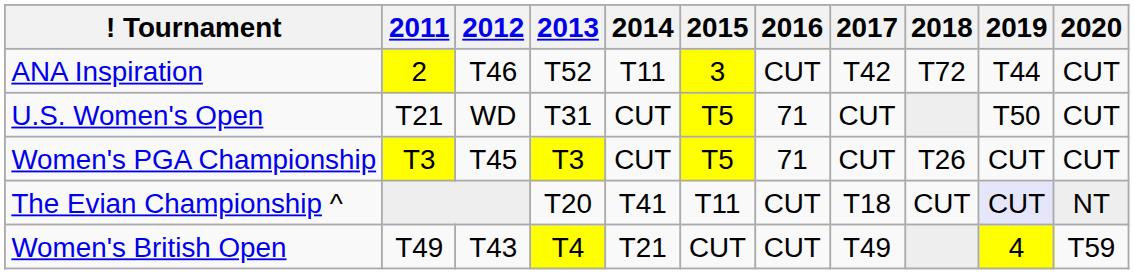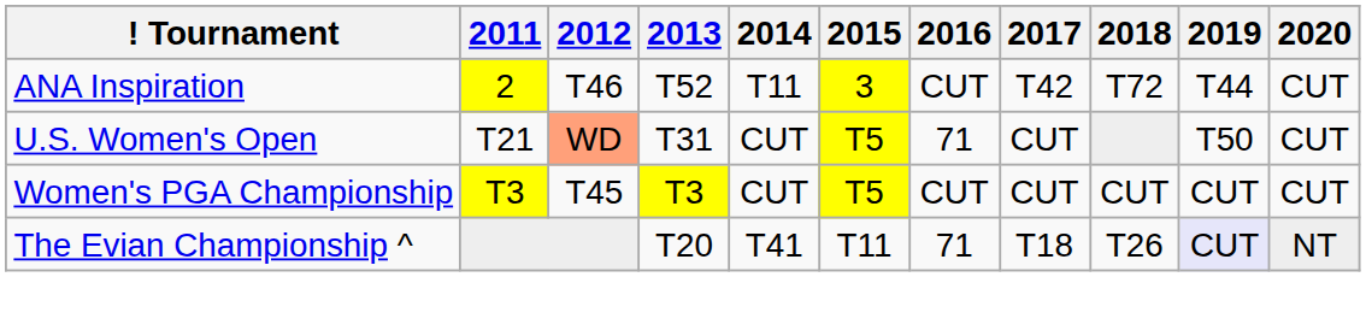U.S. Women's Open | 2012: no background -> lightsalmon background
Women's PGA Championship | 2016: 71 -> CUT
Women's PGA Championship | 2018: T26 -> CUT
The Evian Championship ^ | 2016: CUT -> 71
The Evian Championship ^ | 2018: CUT -> T26
- row: Women's British Open | T49 | T43 | T4 | T21 | CUT | CUT | T49 | 4 | T59
